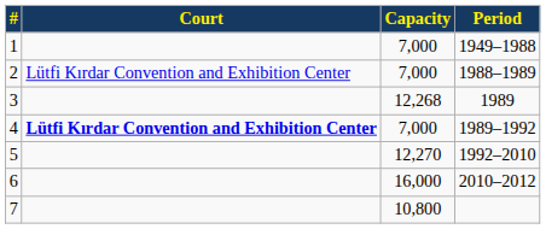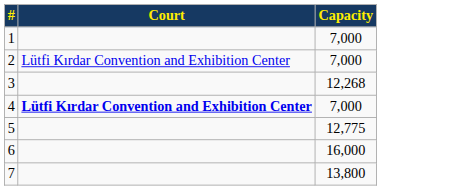- column: Period | 1949–1988 | 1988–1989 | 1989 | 1989–1992 | 1992–2010 | 2010–2012
5 | Capacity: 12,270 -> 12,775
7 | Capacity: 10,800 -> 13,800
